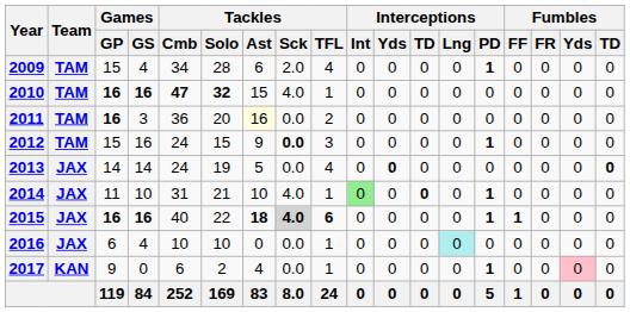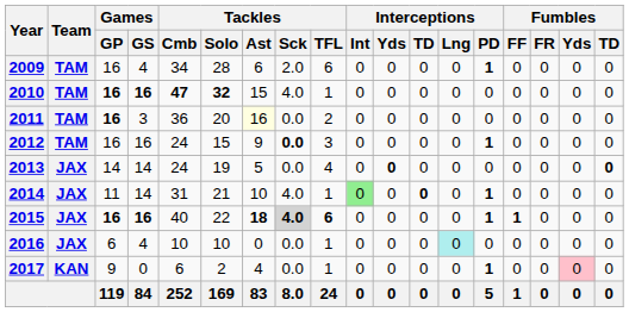2009 | Games / GP: 15 -> 16
2009 | Tackles / TFL: 4 -> 6
2012 | Games / GP: 15 -> 16
2014 | Games / GS: 10 -> 14
